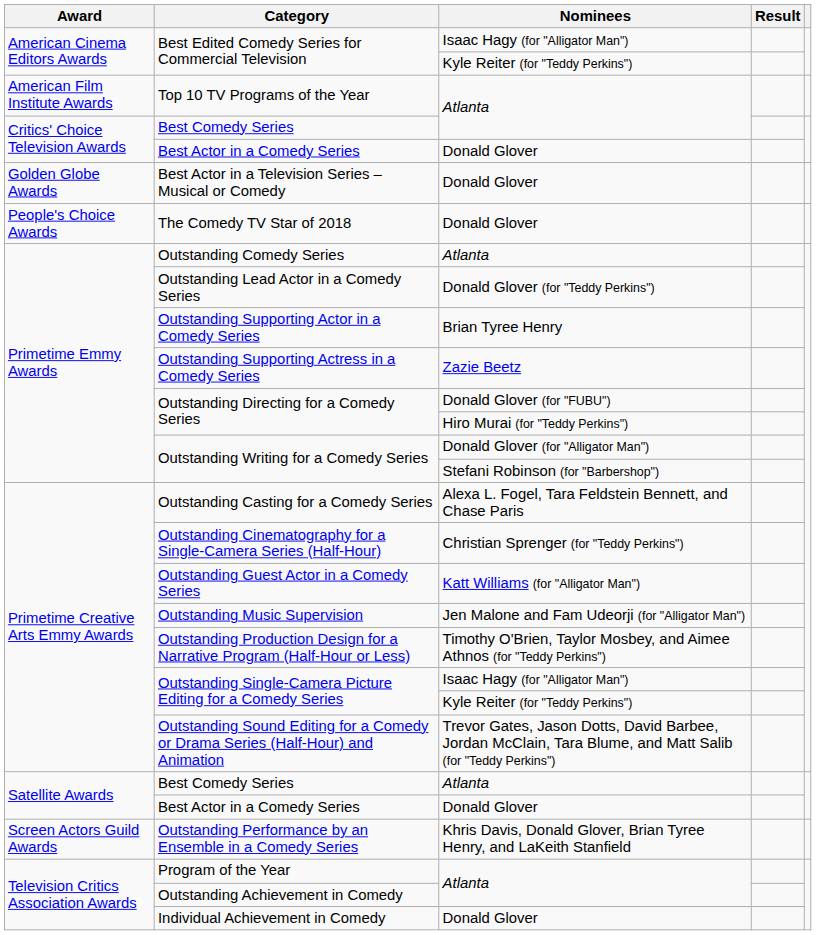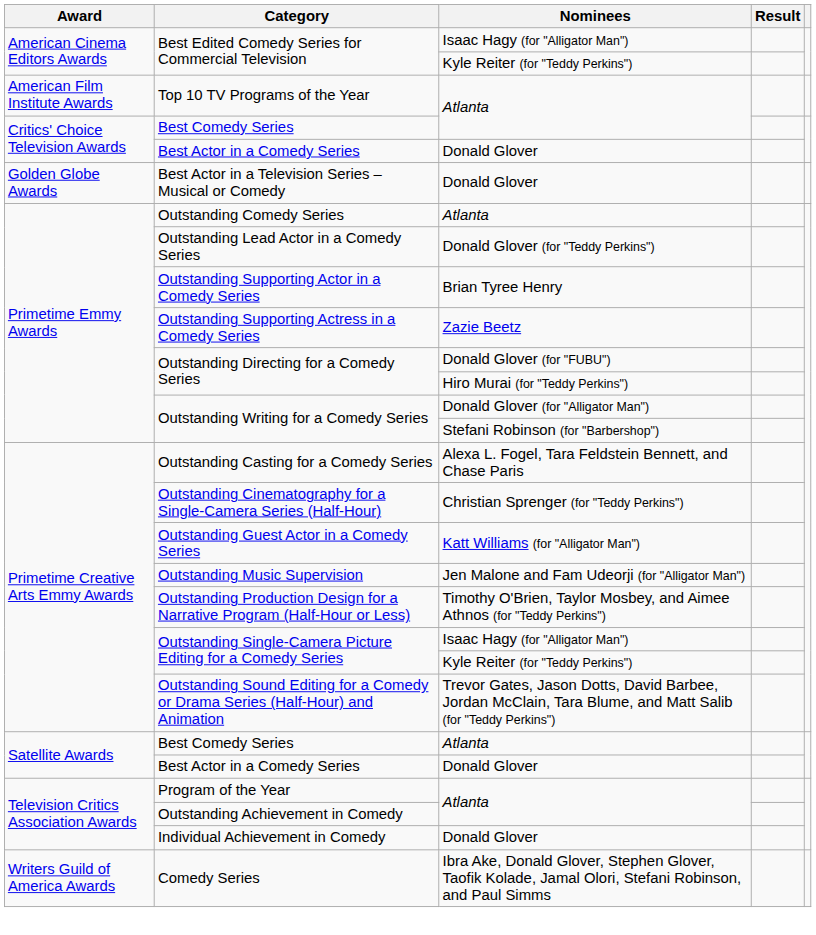- row: People's Choice Awards | The Comedy TV Star of 2018 | Donald Glover
- row: Screen Actors Guild Awards | Outstanding Performance by an Ensemble in a Comedy Series | Khris Davis, Donald Glover, Brian Tyree Henry, and LaKeith Stanfield
+ row: Writers Guild of America Awards | Comedy Series | Ibra Ake, Donald Glover, Stephen Glover, Taofik Kolade, Jamal Olori, Stefani Robinson, and Paul Simms
